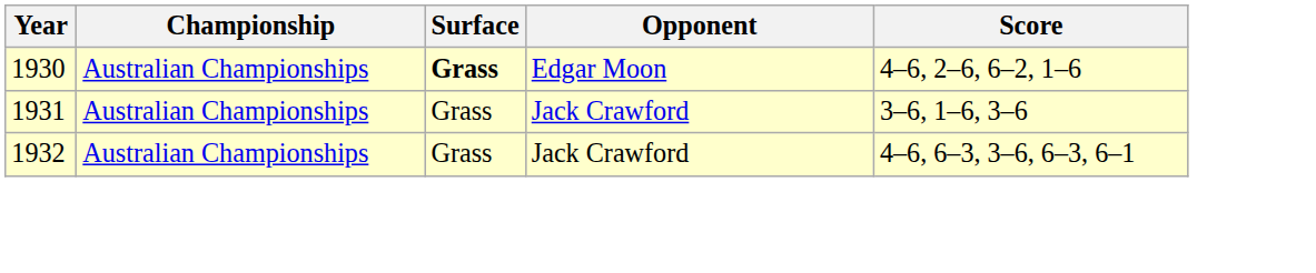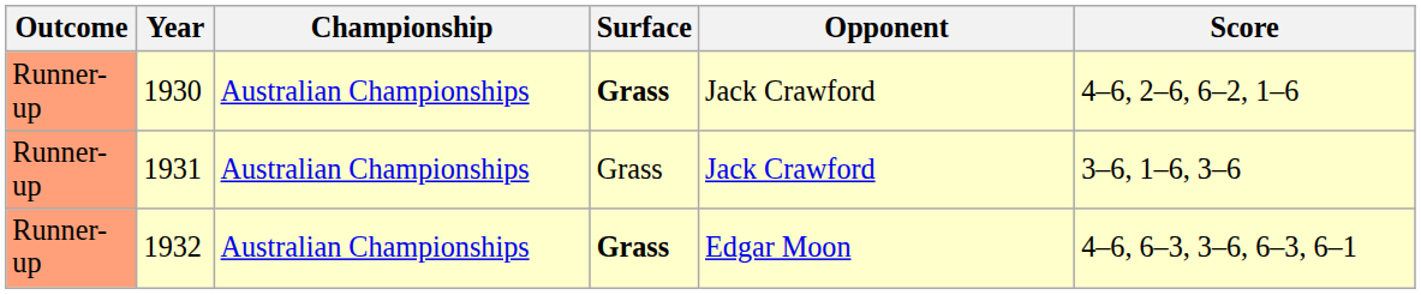+ column: Outcome | Runner-up | Runner-up | Runner-up
1930 | Opponent: Edgar Moon -> Jack Crawford
1932 | Surface: normal -> bold
1932 | Opponent: Jack Crawford -> Edgar Moon
